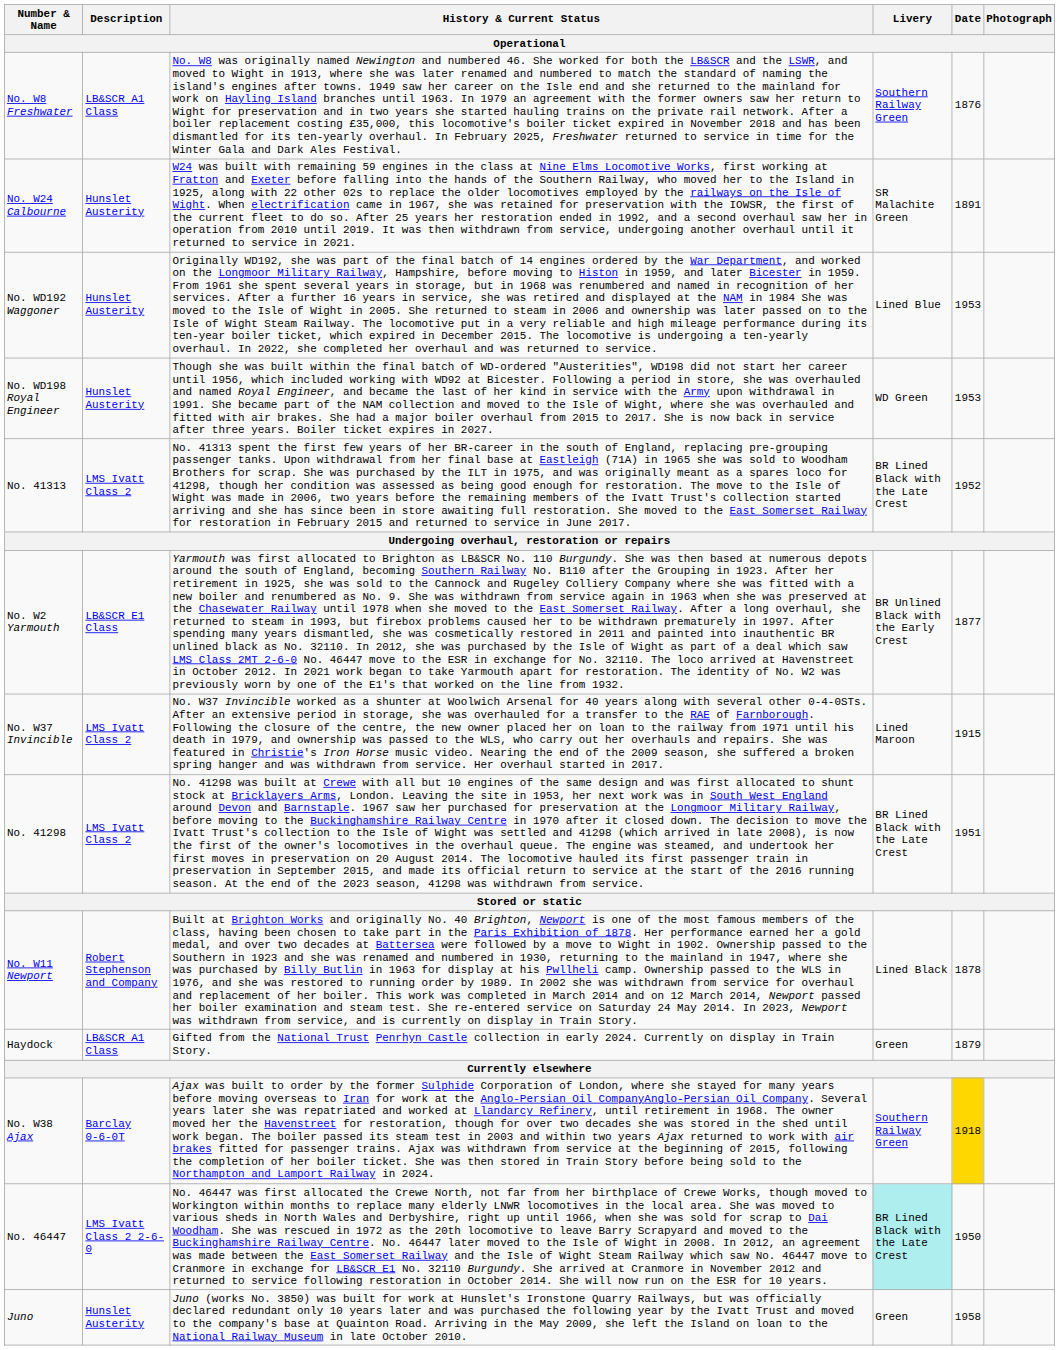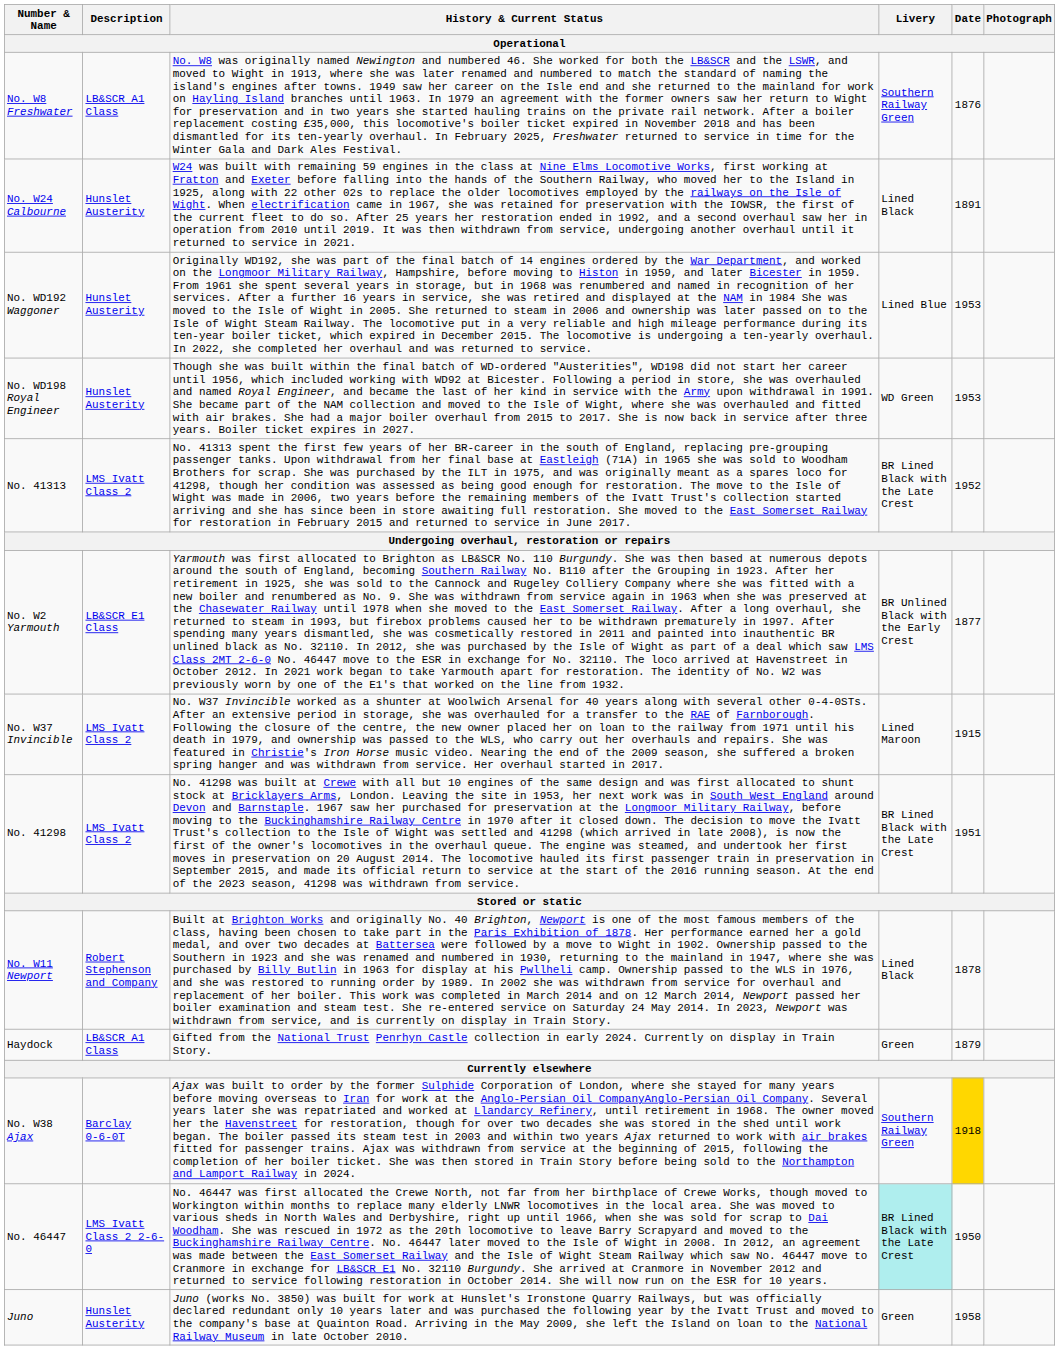No. W24 Calbourne | Livery: SR Malachite Green -> Lined Black
